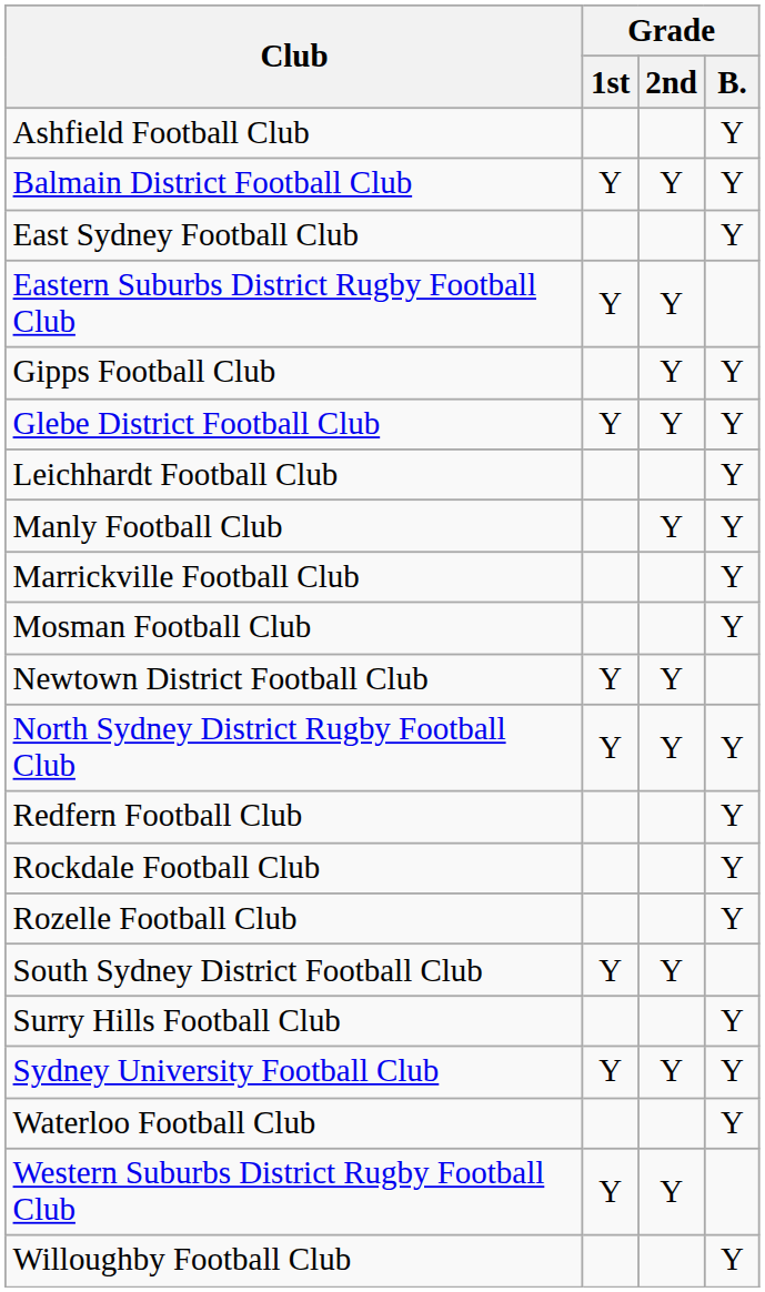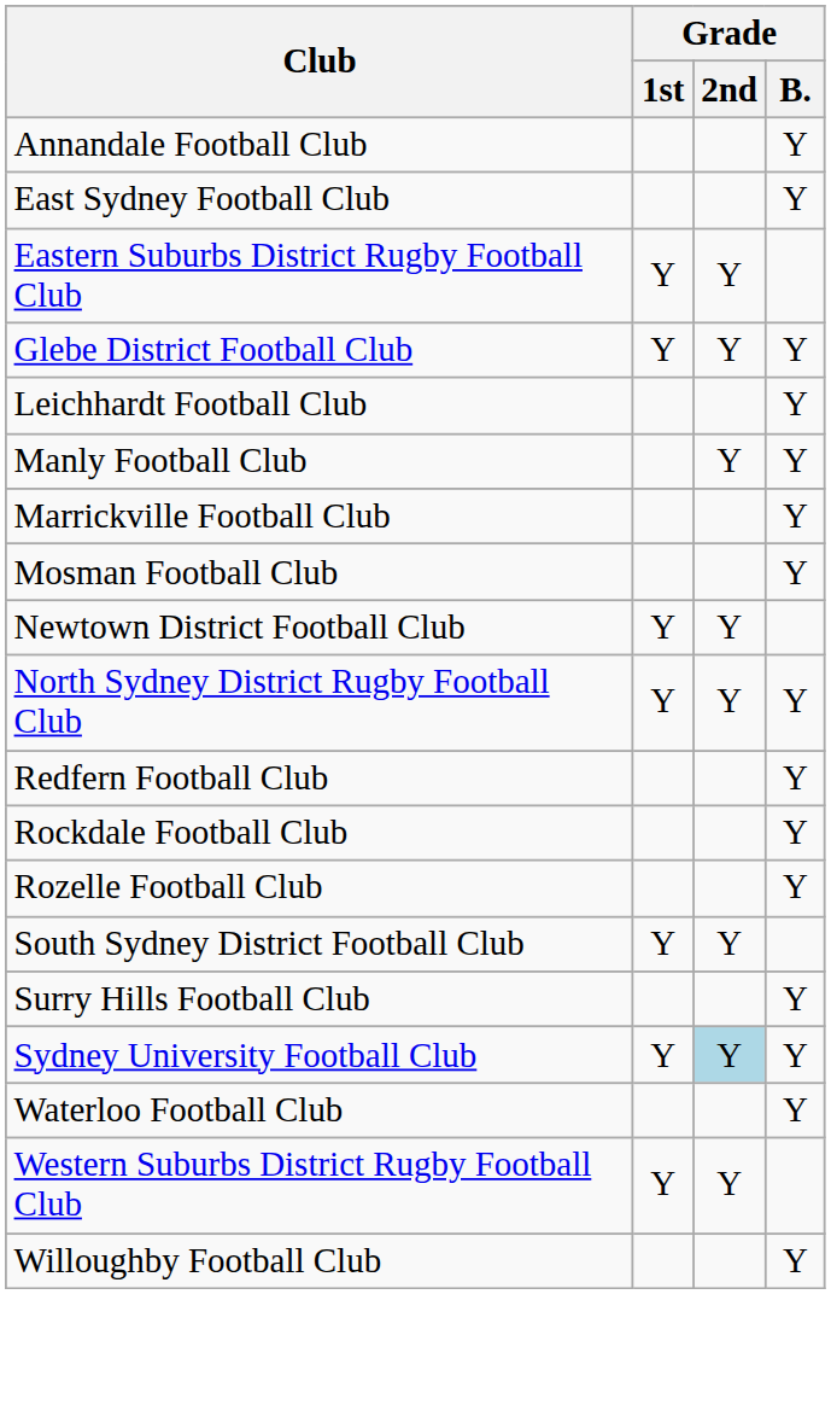+ row: Annandale Football Club | Y
- row: Ashfield Football Club | Y
- row: Balmain District Football Club | Y | Y | Y
- row: Gipps Football Club | Y | Y
Sydney University Football Club | Grade / 2nd: no background -> lightblue background
